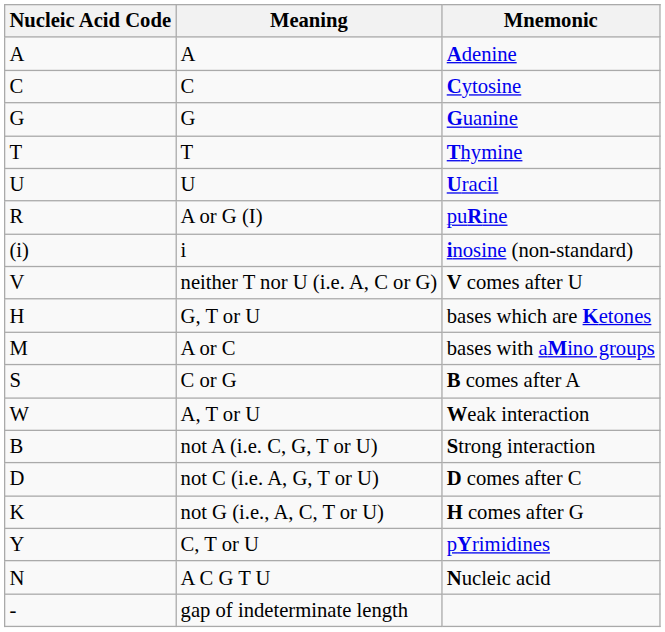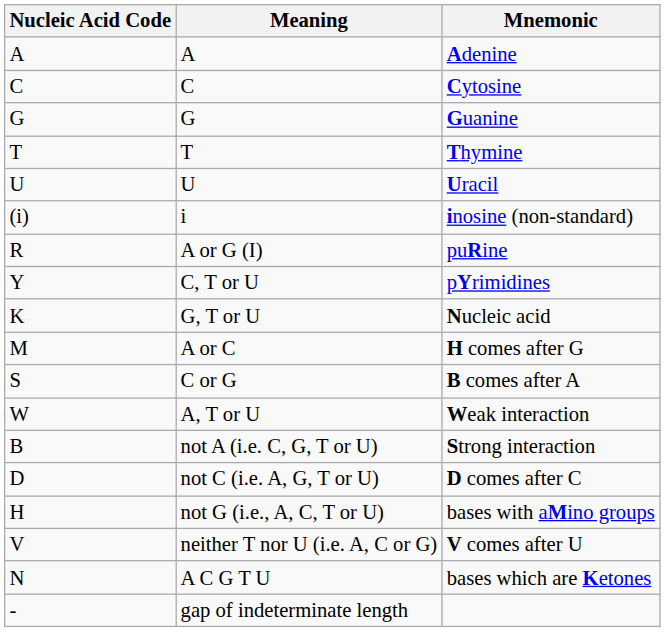rows swapped: i <-> A or G (I)
rows swapped: C, T or U <-> neither T nor U (i.e. A, C or G)
G, T or U | Nucleic Acid Code: H -> K
G, T or U | Mnemonic: bases which are Ketones -> Nucleic acid
A or C | Mnemonic: bases with aMino groups -> H comes after G
not G (i.e., A, C, T or U) | Nucleic Acid Code: K -> H
not G (i.e., A, C, T or U) | Mnemonic: H comes after G -> bases with aMino groups
A C G T U | Mnemonic: Nucleic acid -> bases which are Ketones
